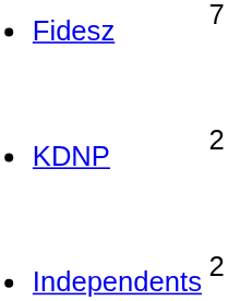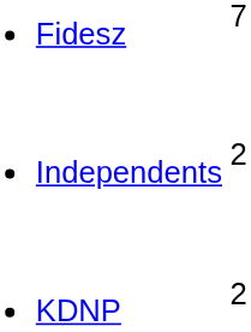rows swapped: KDNP <-> Independents
